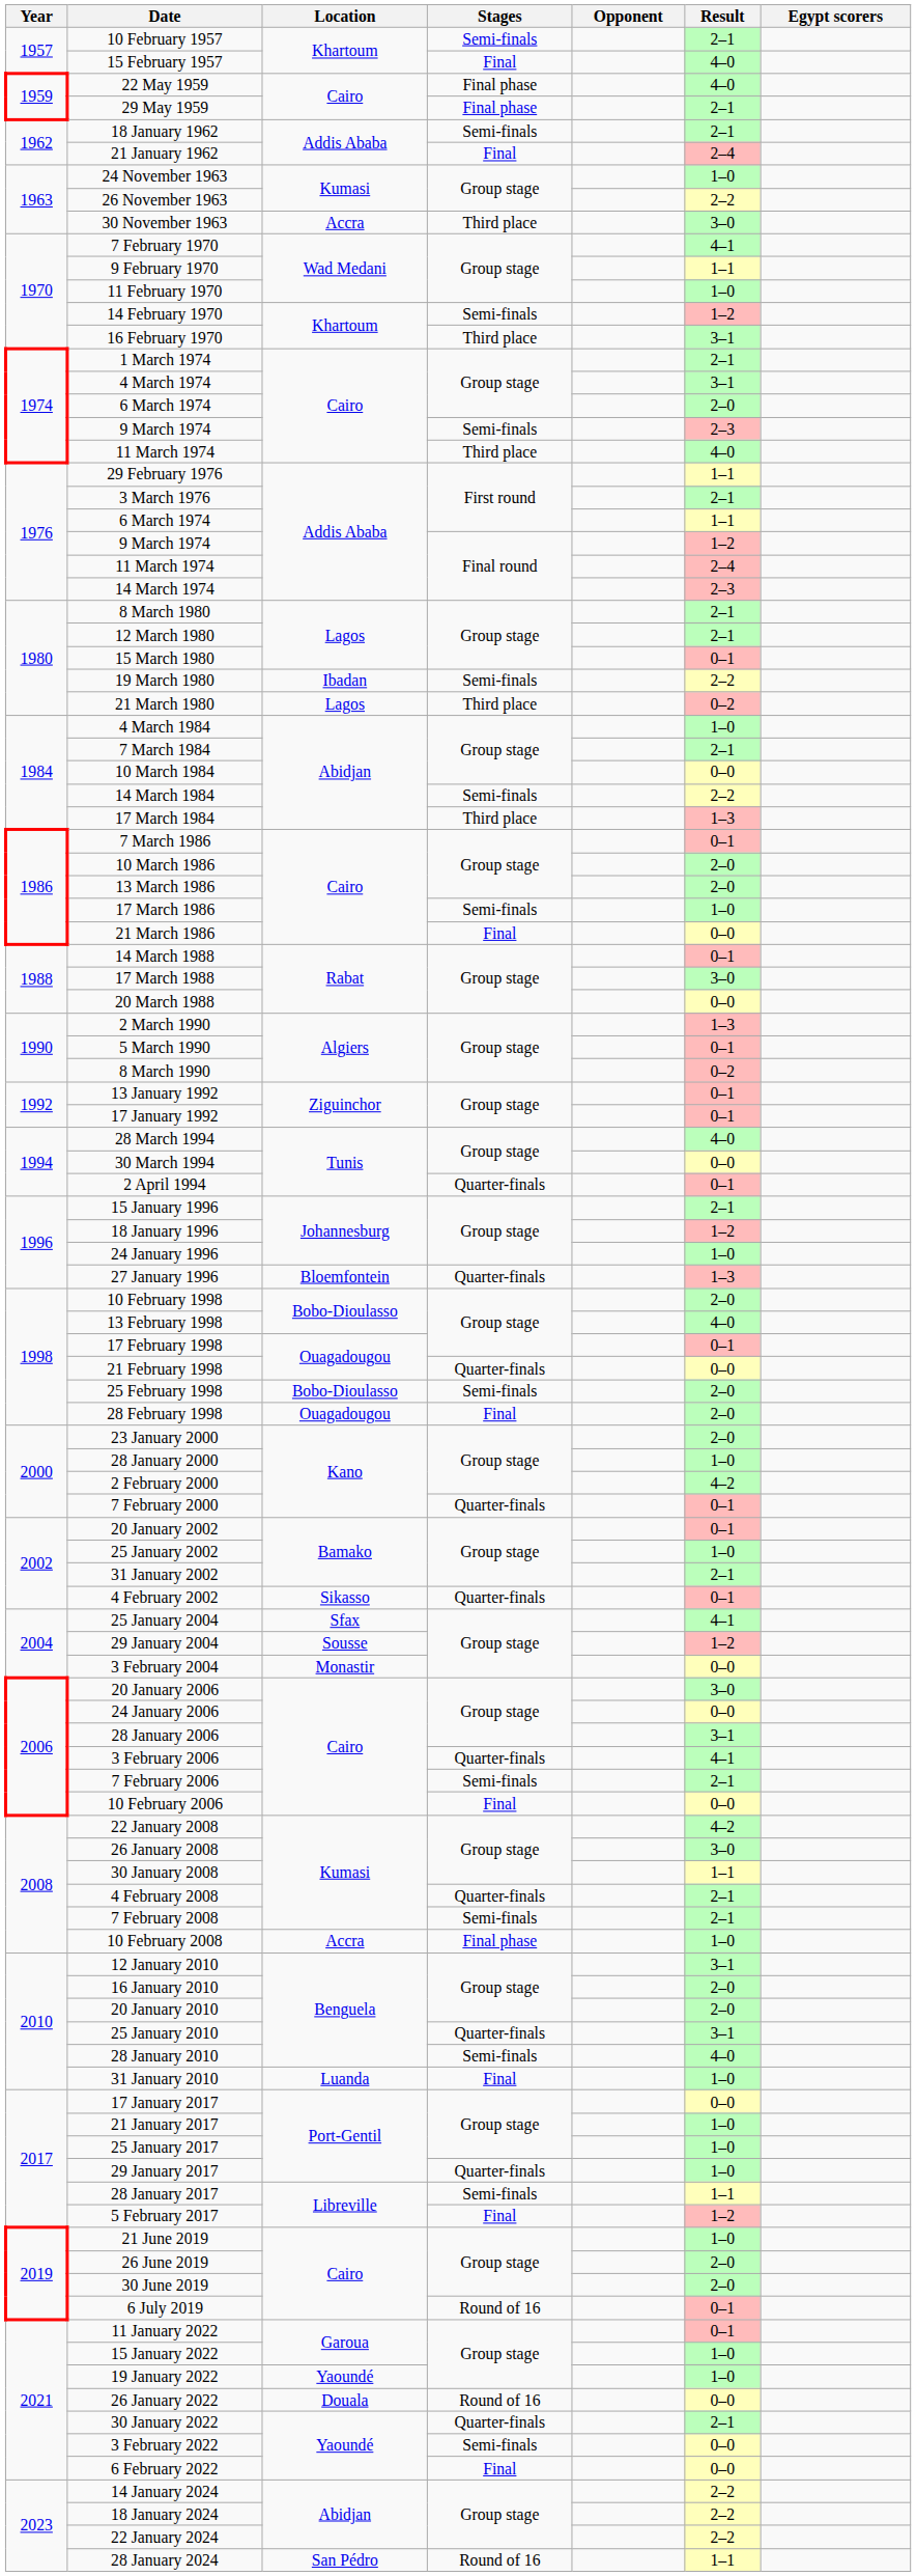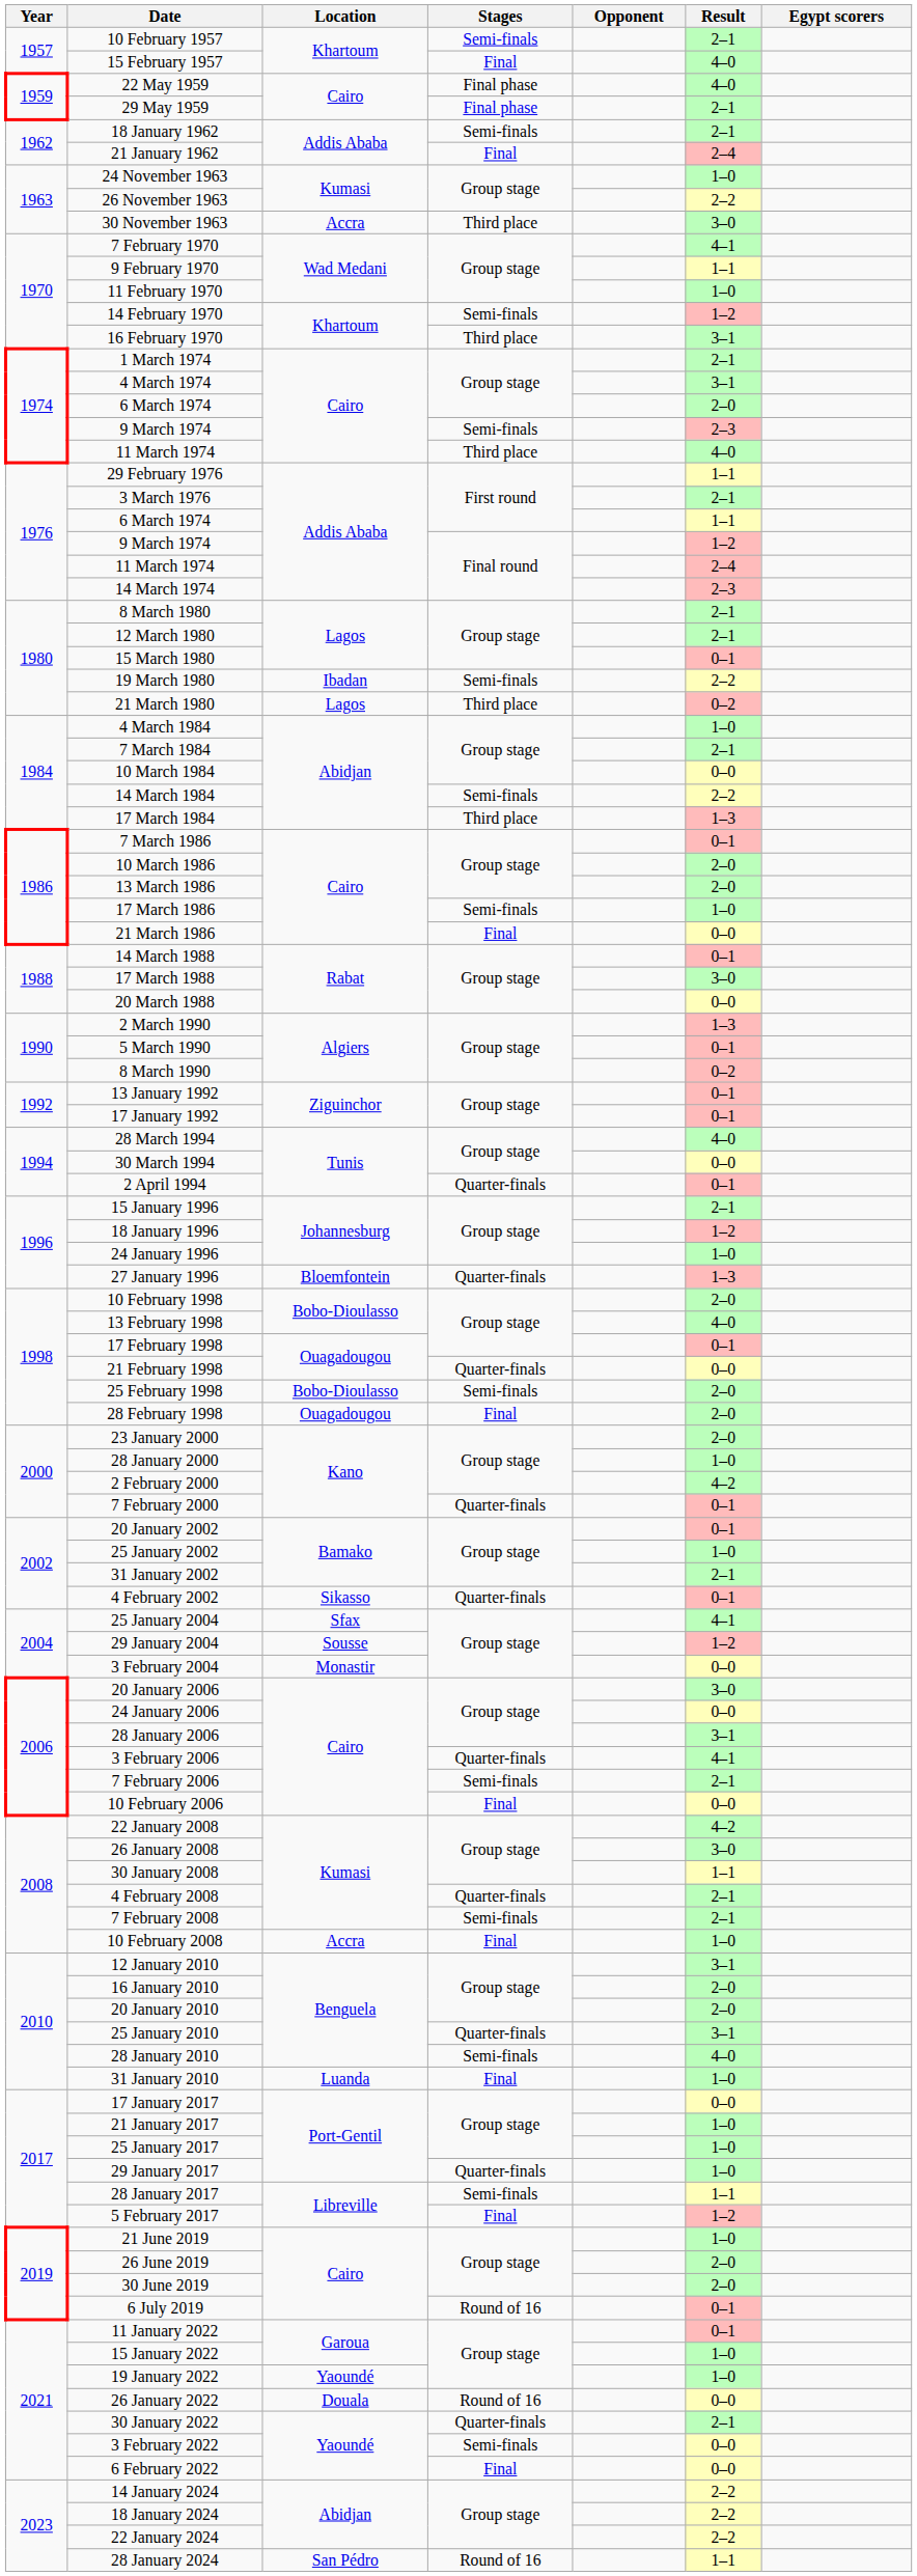10 February 2008 | Stages: Final phase -> Final
